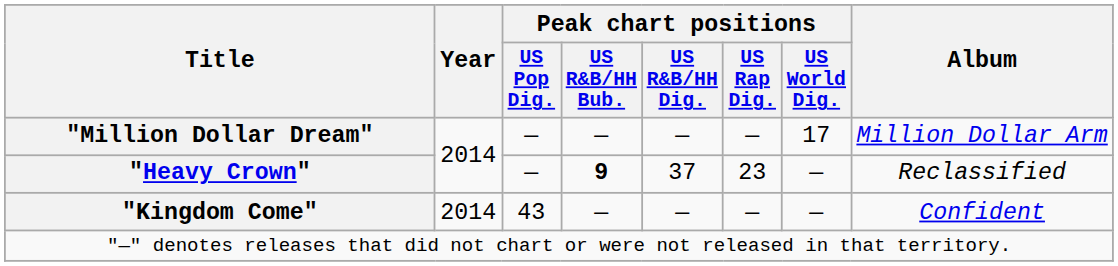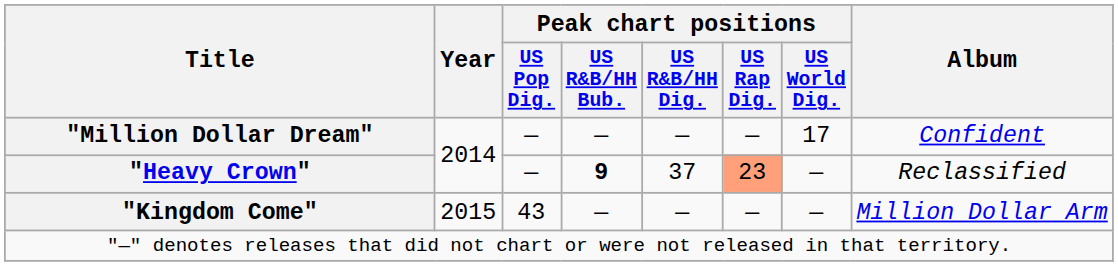"Million Dollar Dream" | Album: Million Dollar Arm -> Confident
"Heavy Crown" | Peak chart positions / US Rap Dig.: no background -> lightsalmon background
"Kingdom Come" | Year: 2014 -> 2015
"Kingdom Come" | Album: Confident -> Million Dollar Arm
